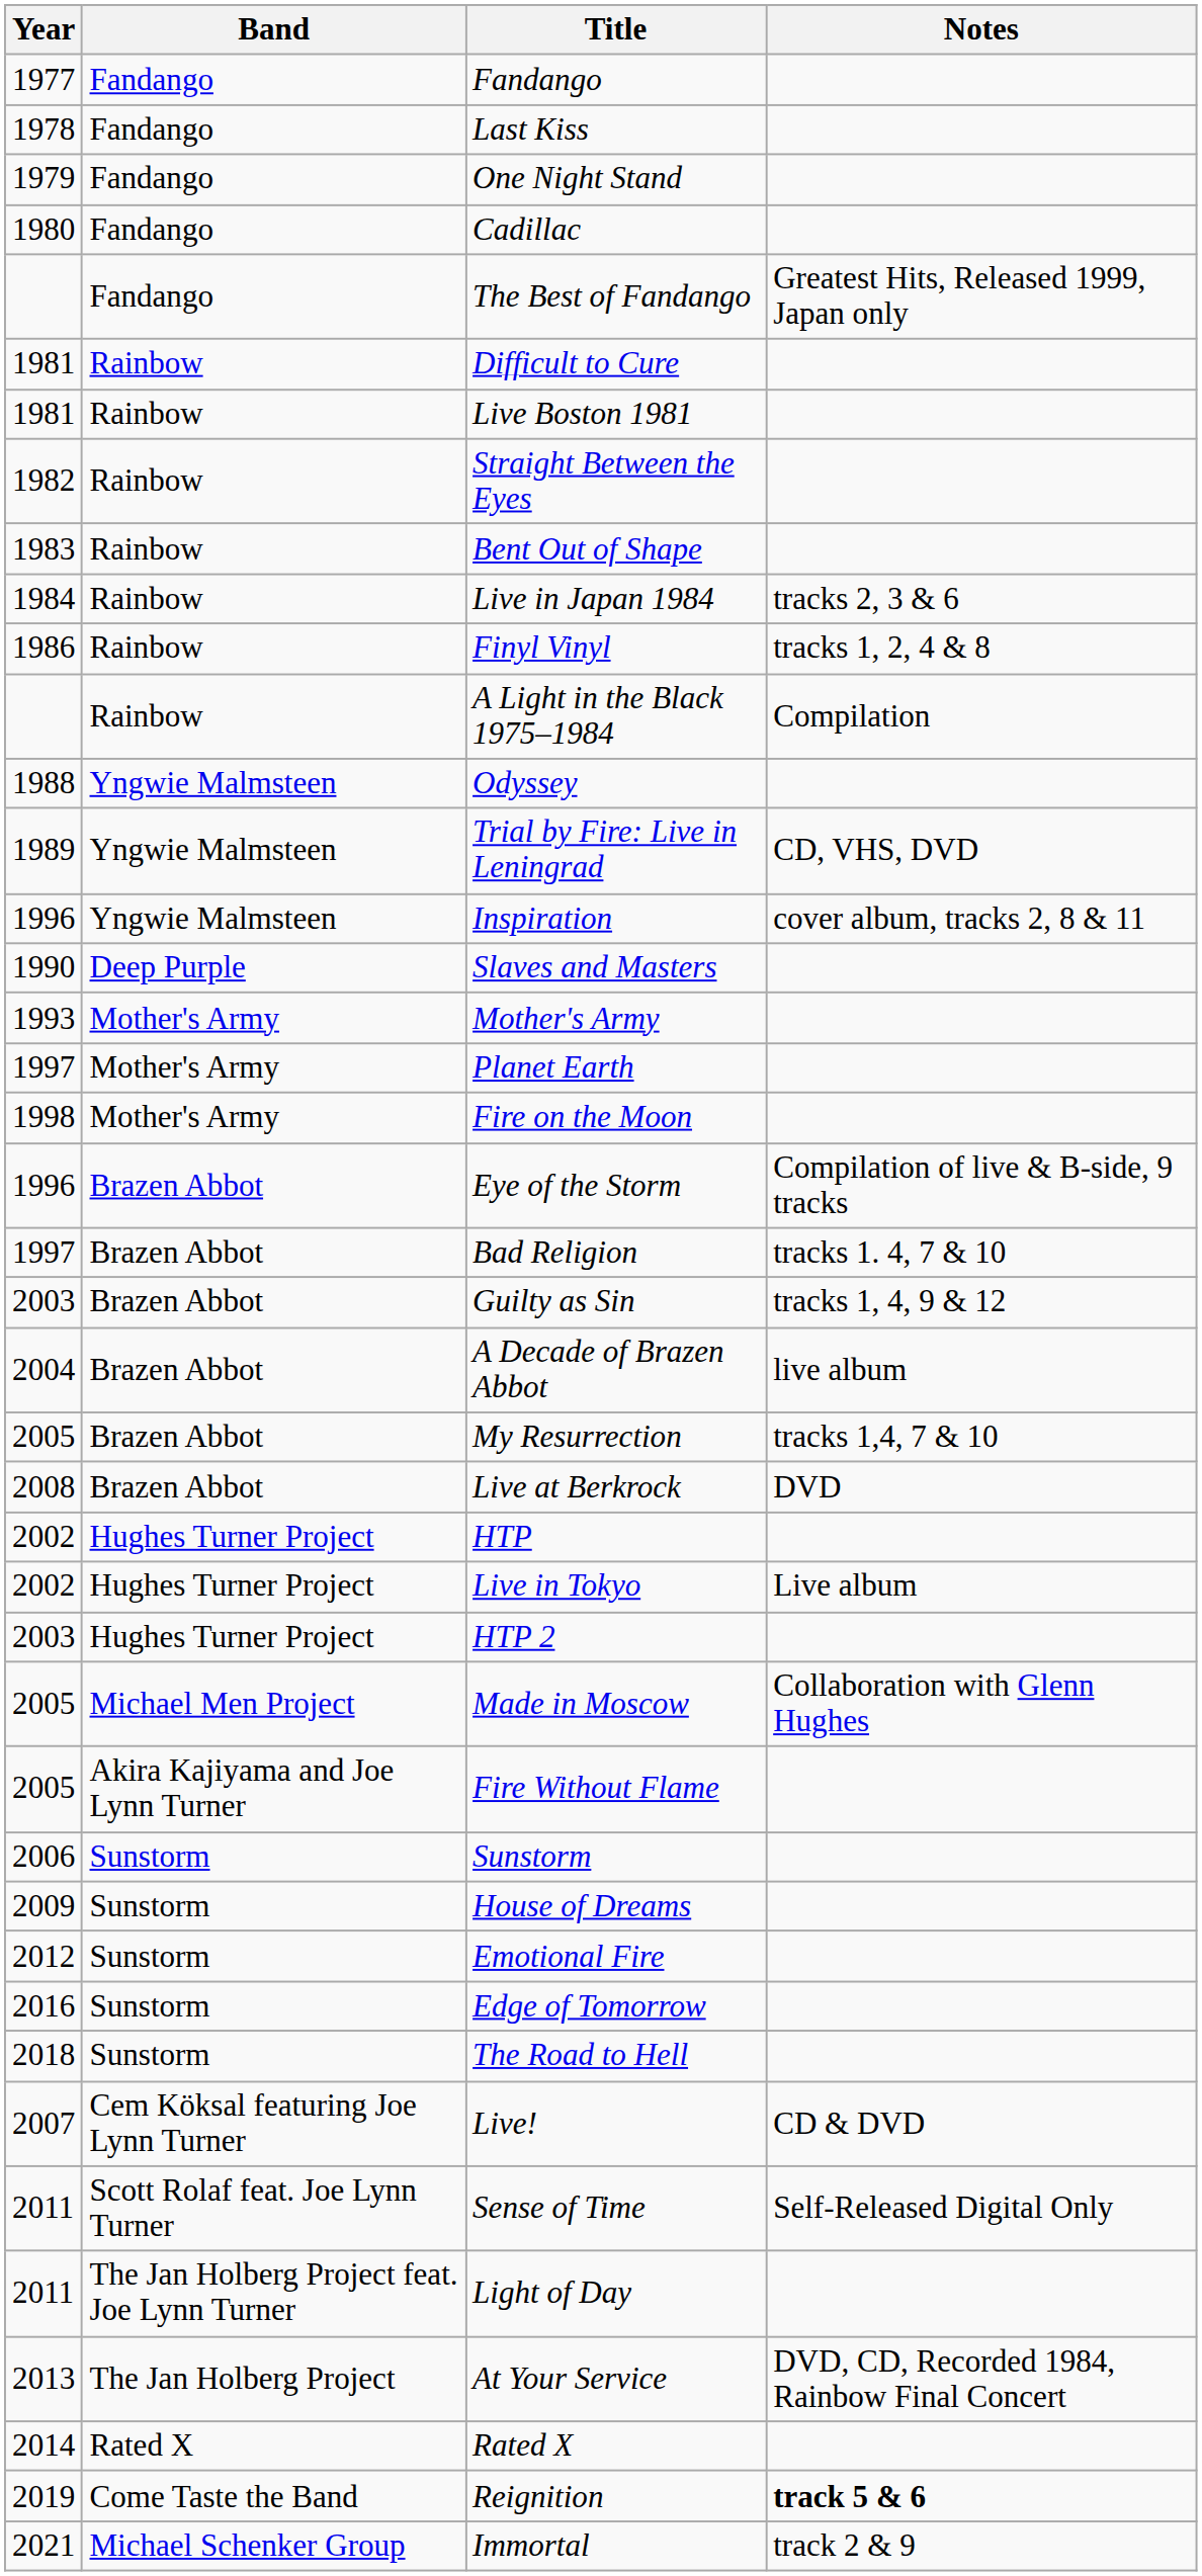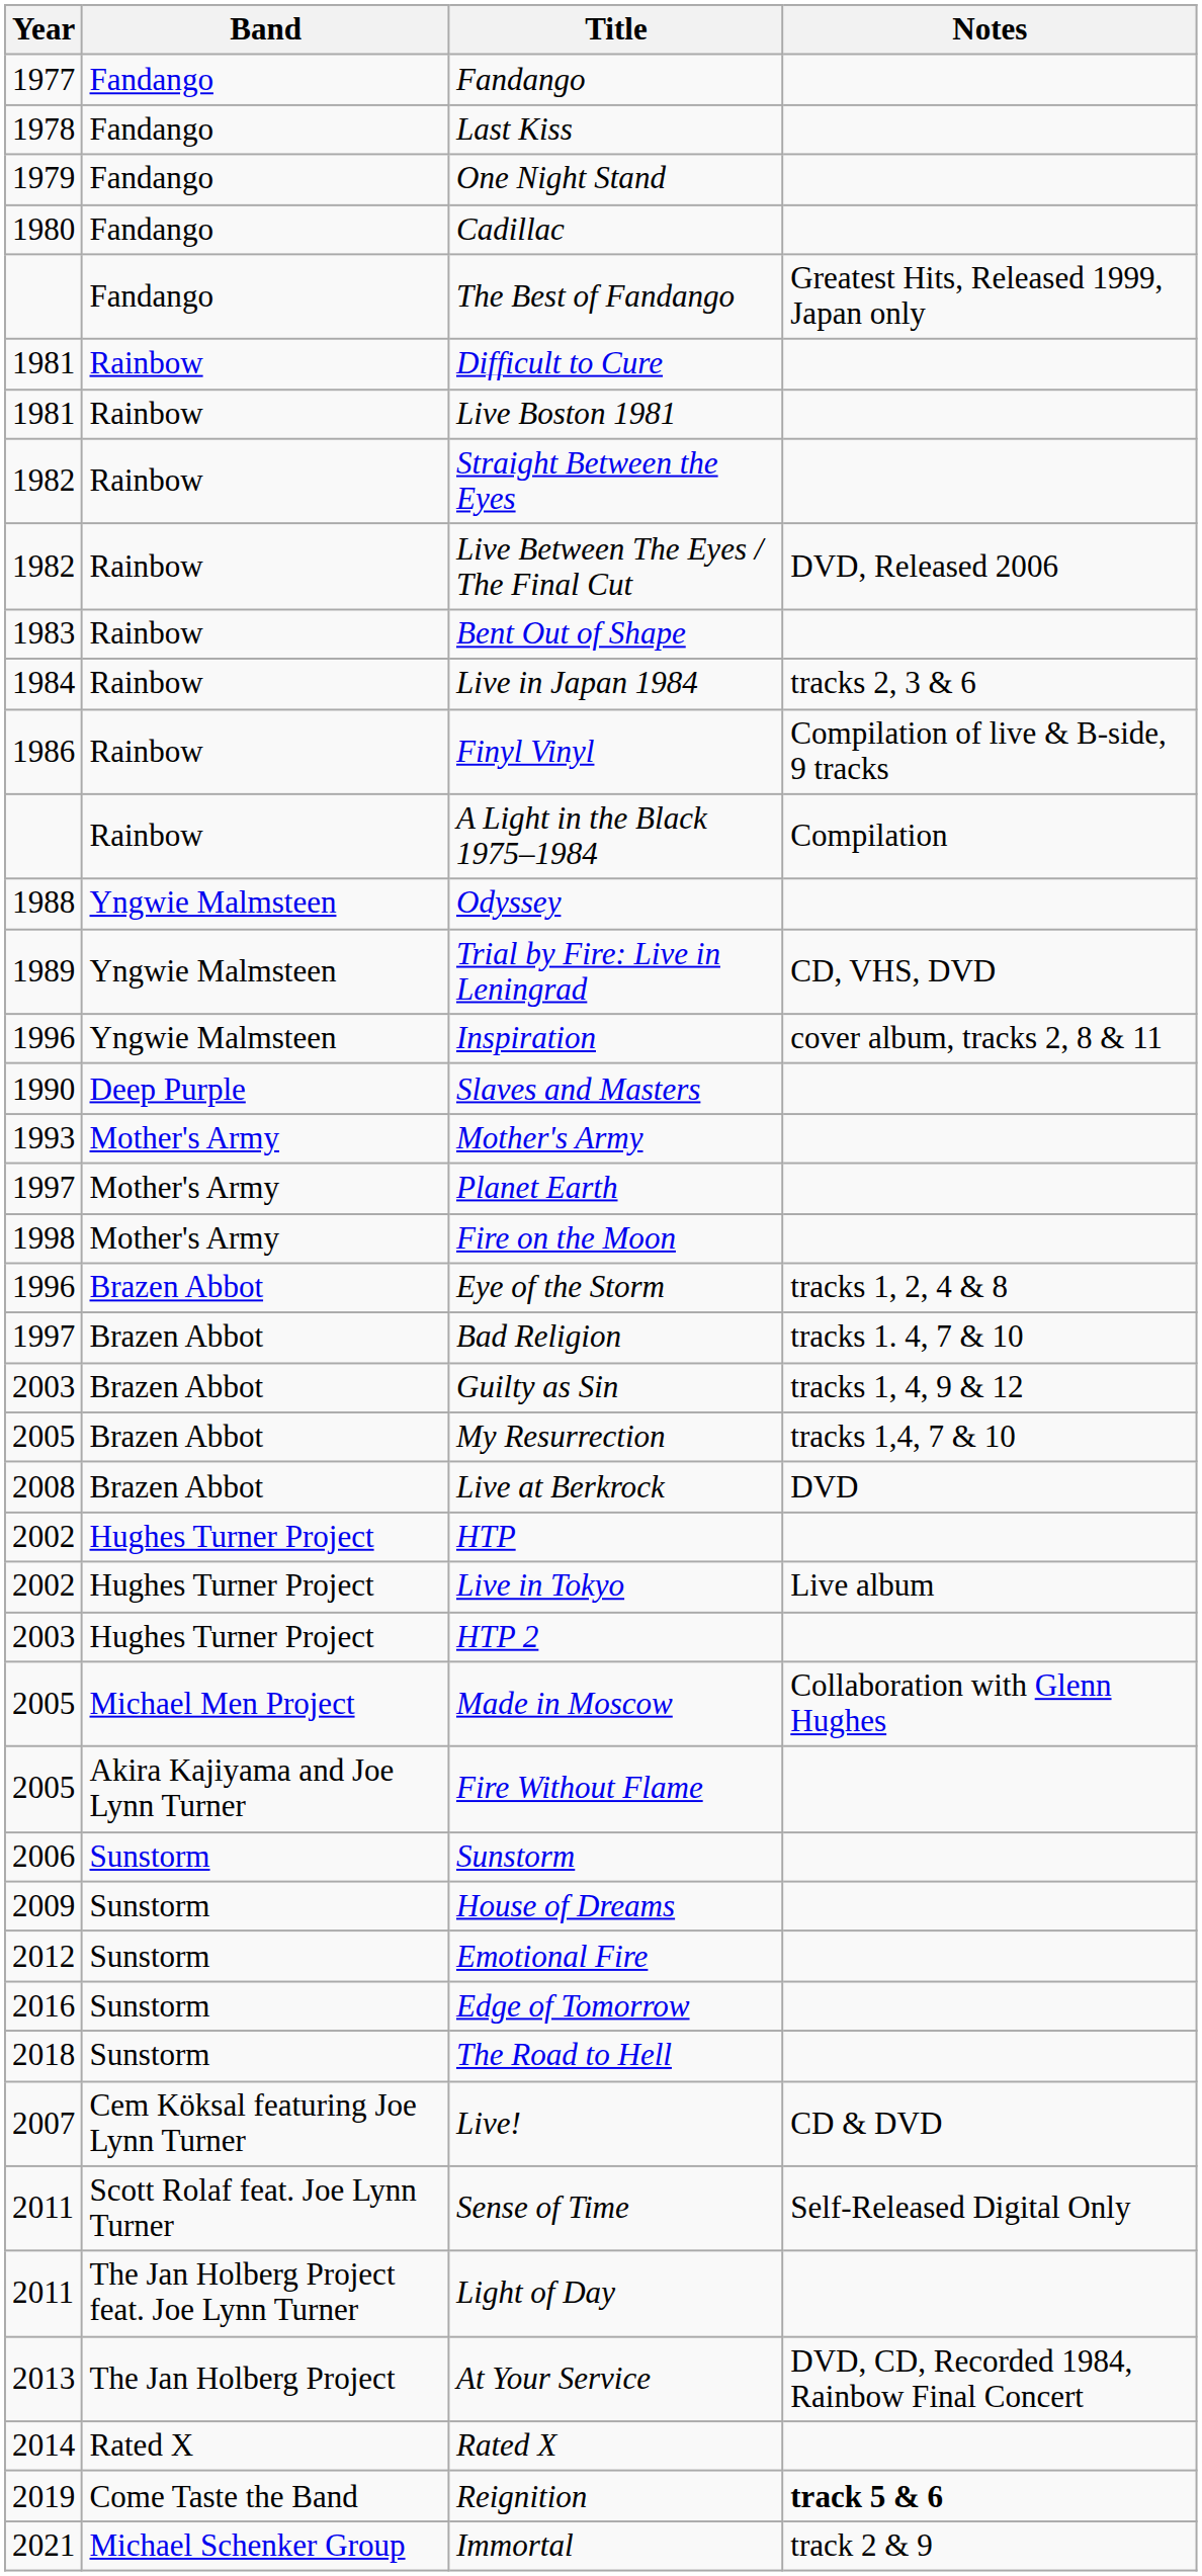+ row: 1982 | Rainbow | Live Between The Eyes / The Final Cut | DVD, Released 2006
Finyl Vinyl | Notes: tracks 1, 2, 4 & 8 -> Compilation of live & B-side, 9 tracks
Eye of the Storm | Notes: Compilation of live & B-side, 9 tracks -> tracks 1, 2, 4 & 8
- row: 2004 | Brazen Abbot | A Decade of Brazen Abbot | live album
